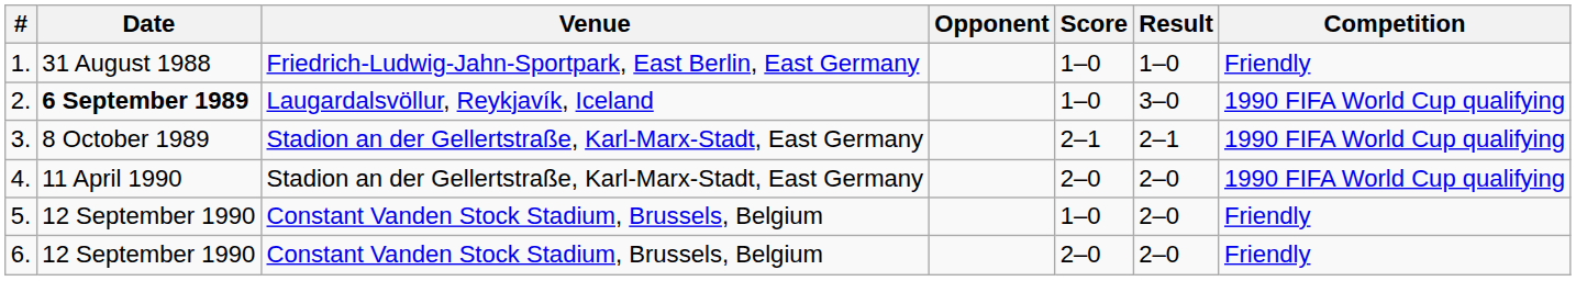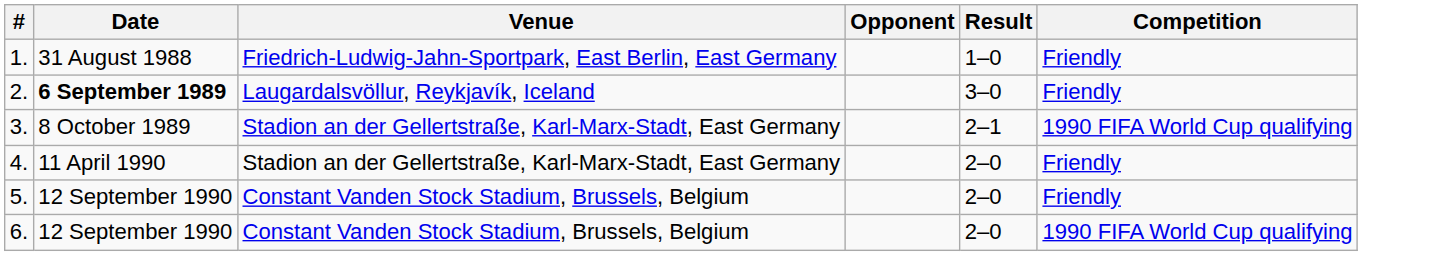- column: Score | 1–0 | 1–0 | 2–1 | 2–0 | 1–0 | 2–0
2. | Competition: 1990 FIFA World Cup qualifying -> Friendly
4. | Competition: 1990 FIFA World Cup qualifying -> Friendly
6. | Competition: Friendly -> 1990 FIFA World Cup qualifying
